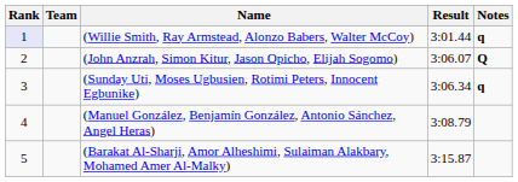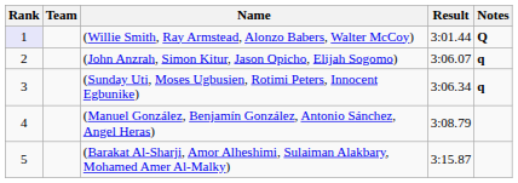(Willie Smith, Ray Armstead, Alonzo Babers, Walter McCoy) | Notes: q -> Q
(John Anzrah, Simon Kitur, Jason Opicho, Elijah Sogomo) | Notes: Q -> q
